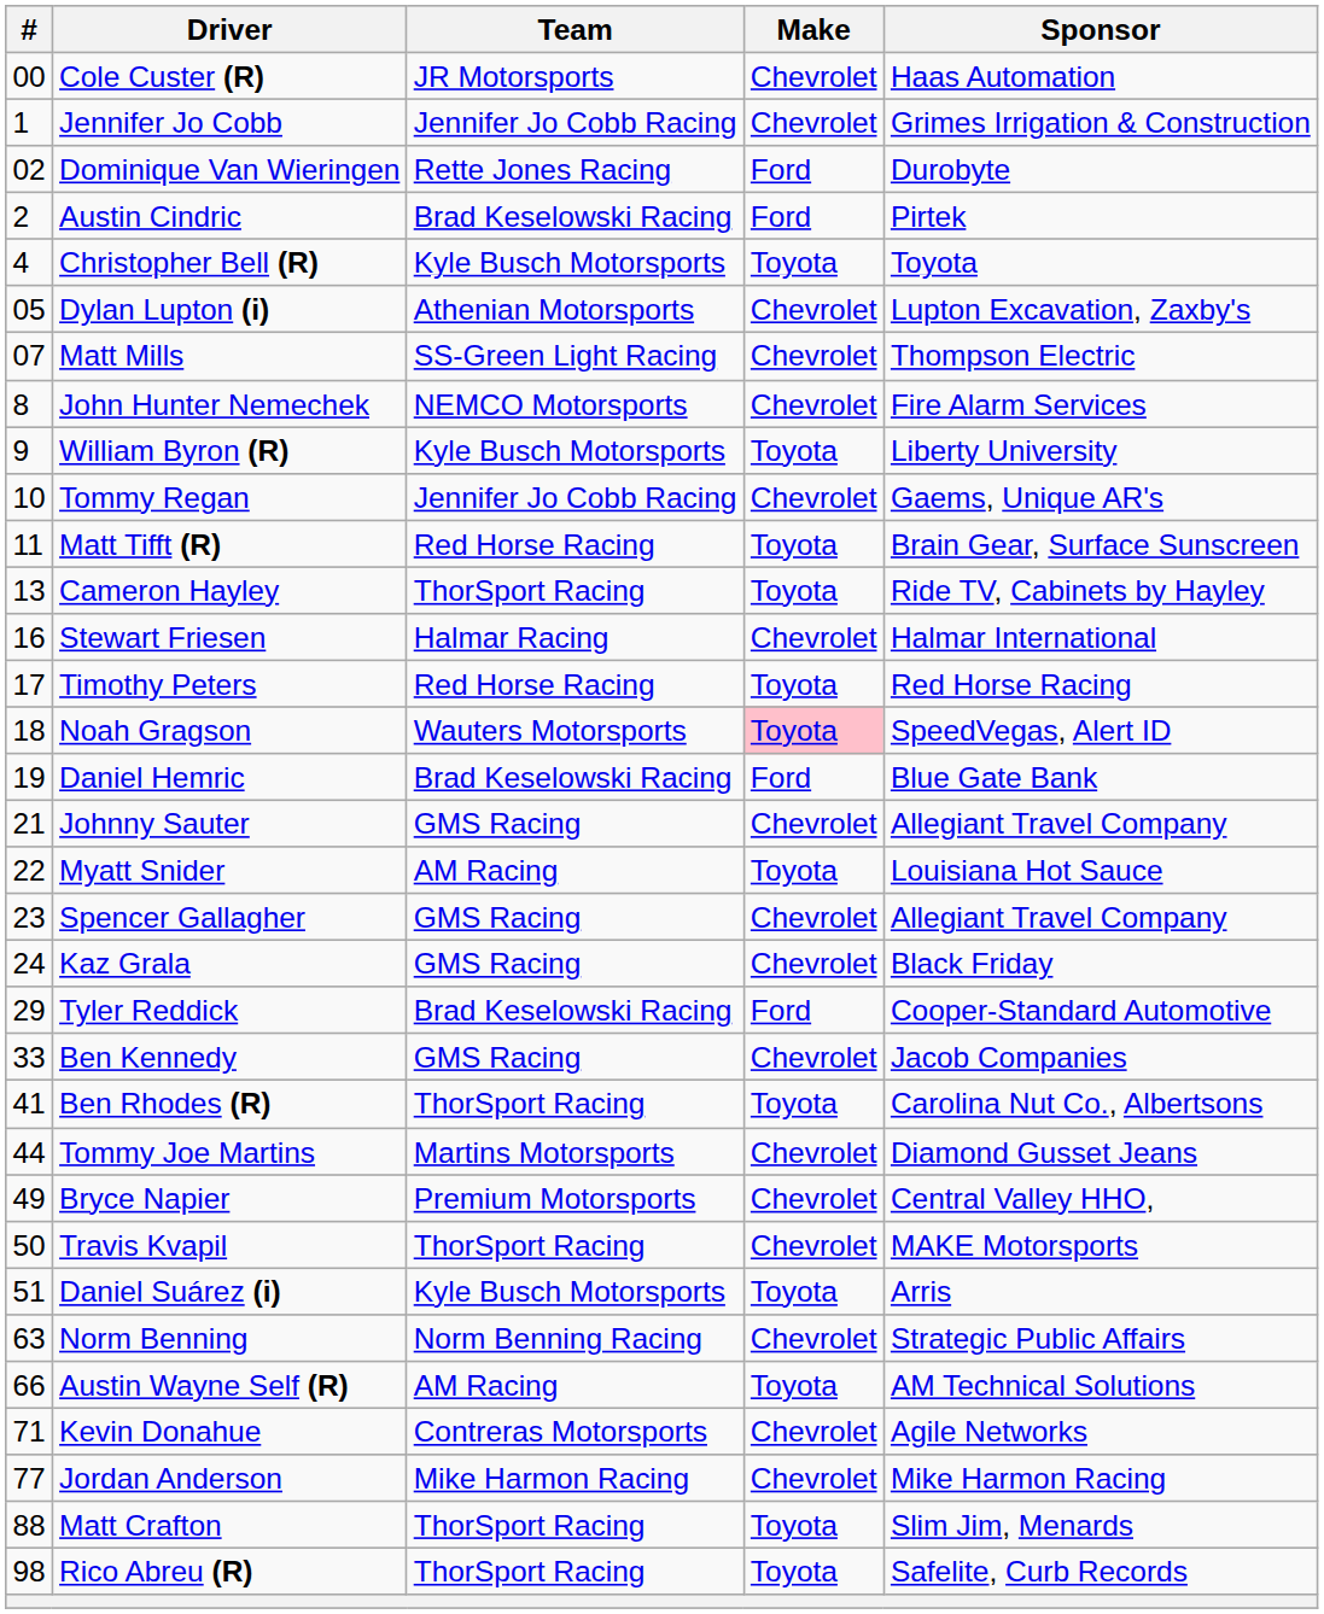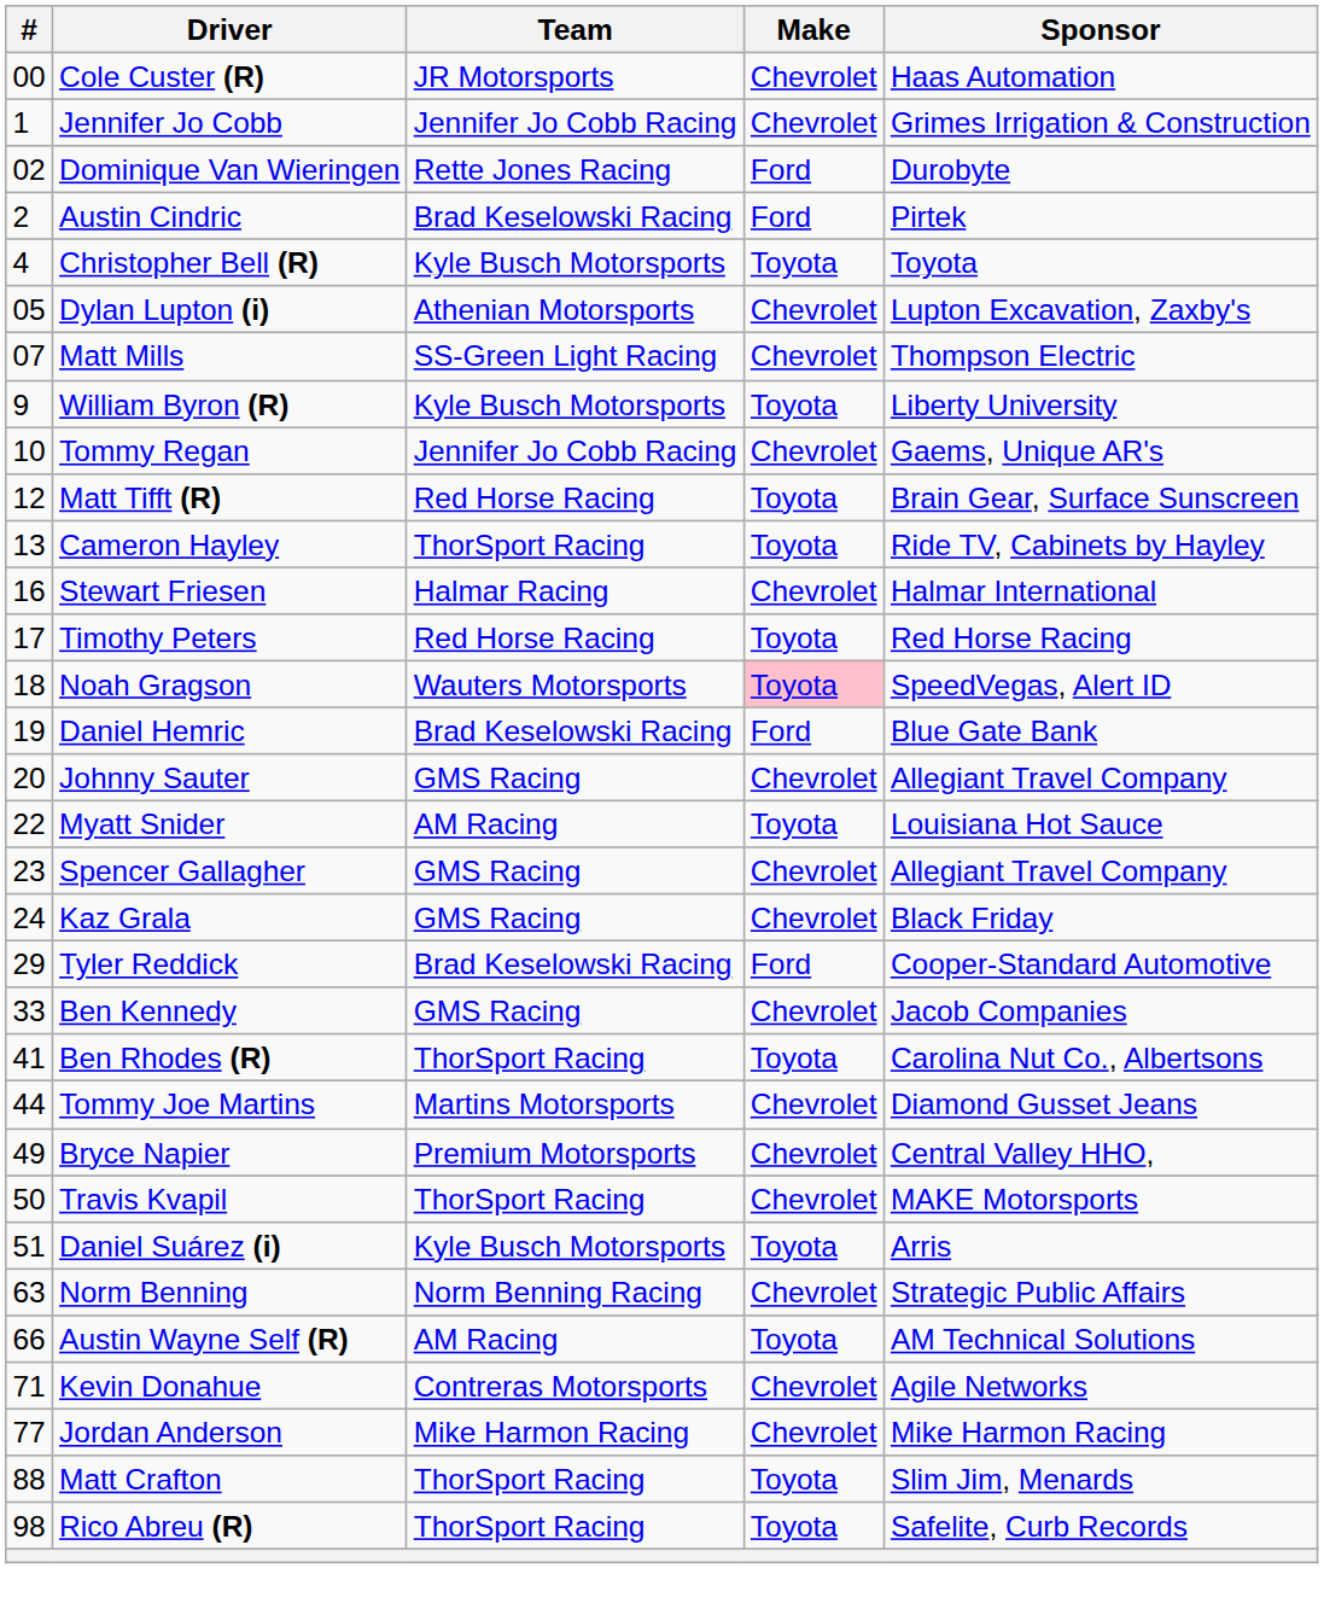- row: 8 | John Hunter Nemechek | NEMCO Motorsports | Chevrolet | Fire Alarm Services
Matt Tifft (R) | #: 11 -> 12
Johnny Sauter | #: 21 -> 20
